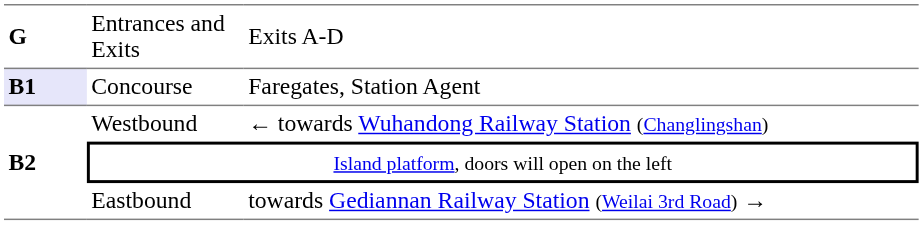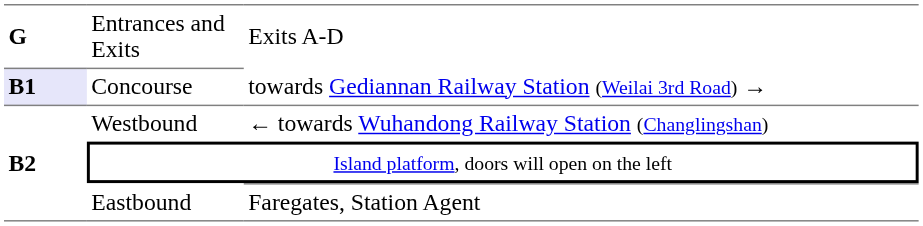Concourse | column 3: Faregates, Station Agent -> towards Gediannan Railway Station (Weilai 3rd Road) →
Eastbound | column 3: towards Gediannan Railway Station (Weilai 3rd Road) → -> Faregates, Station Agent
